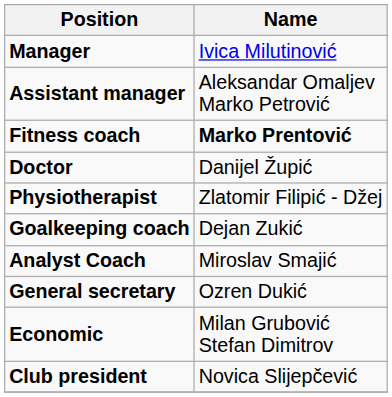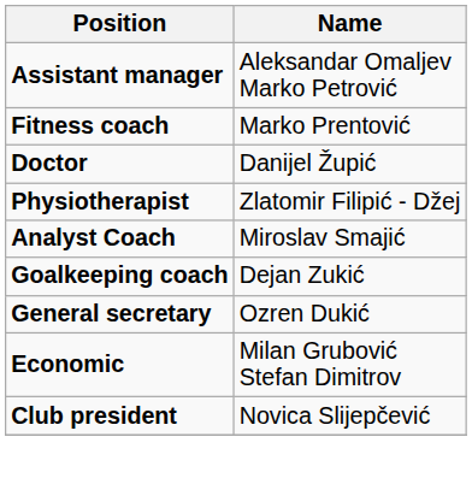- row: Manager | Ivica Milutinović
Fitness coach | Name: bold -> normal
rows swapped: Goalkeeping coach <-> Analyst Coach
